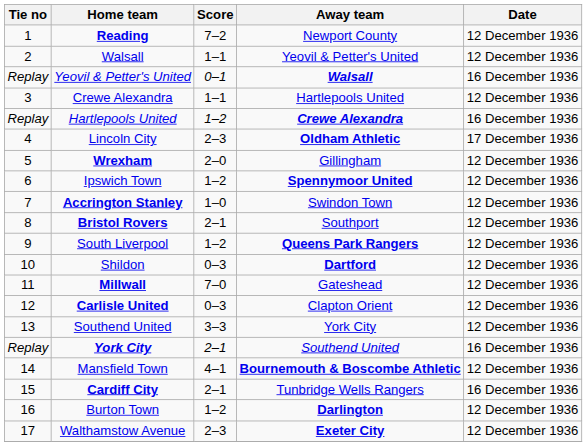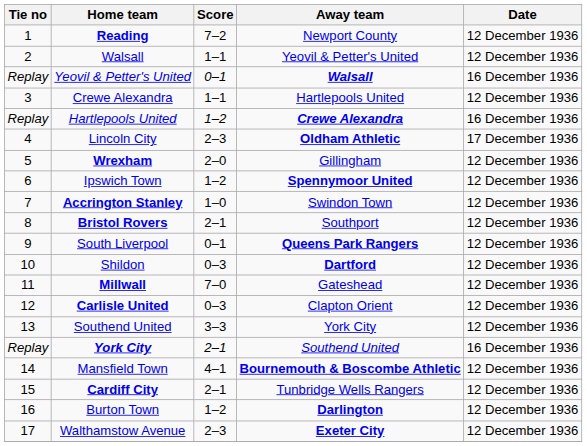South Liverpool | Score: 1–2 -> 0–1
Cardiff City | Date: 16 December 1936 -> 12 December 1936
